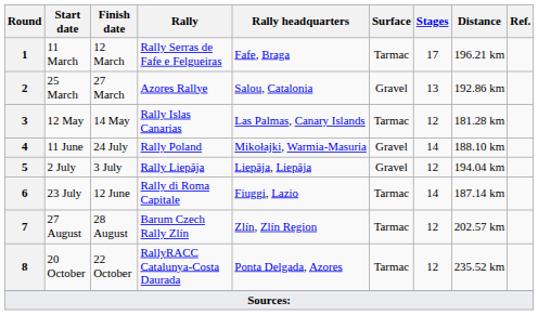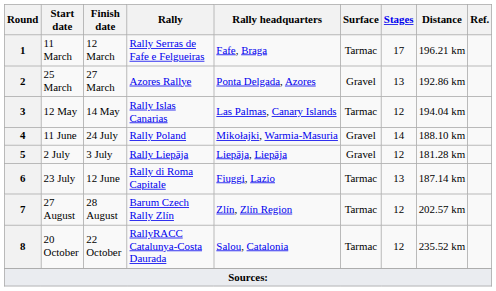25 March | Rally headquarters: Salou, Catalonia -> Ponta Delgada, Azores
12 May | Distance: 181.28 km -> 194.04 km
2 July | Distance: 194.04 km -> 181.28 km
23 July | Stages: 14 -> 13
20 October | Rally headquarters: Ponta Delgada, Azores -> Salou, Catalonia
